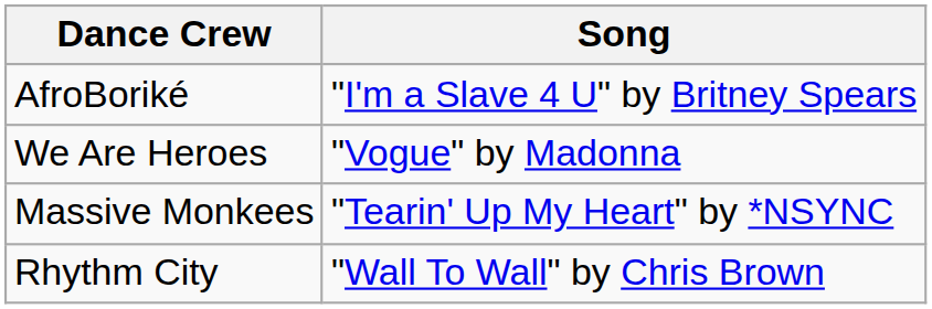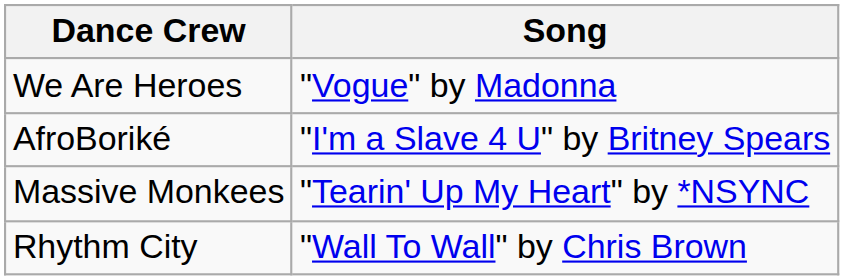rows swapped: We Are Heroes <-> AfroBoriké
